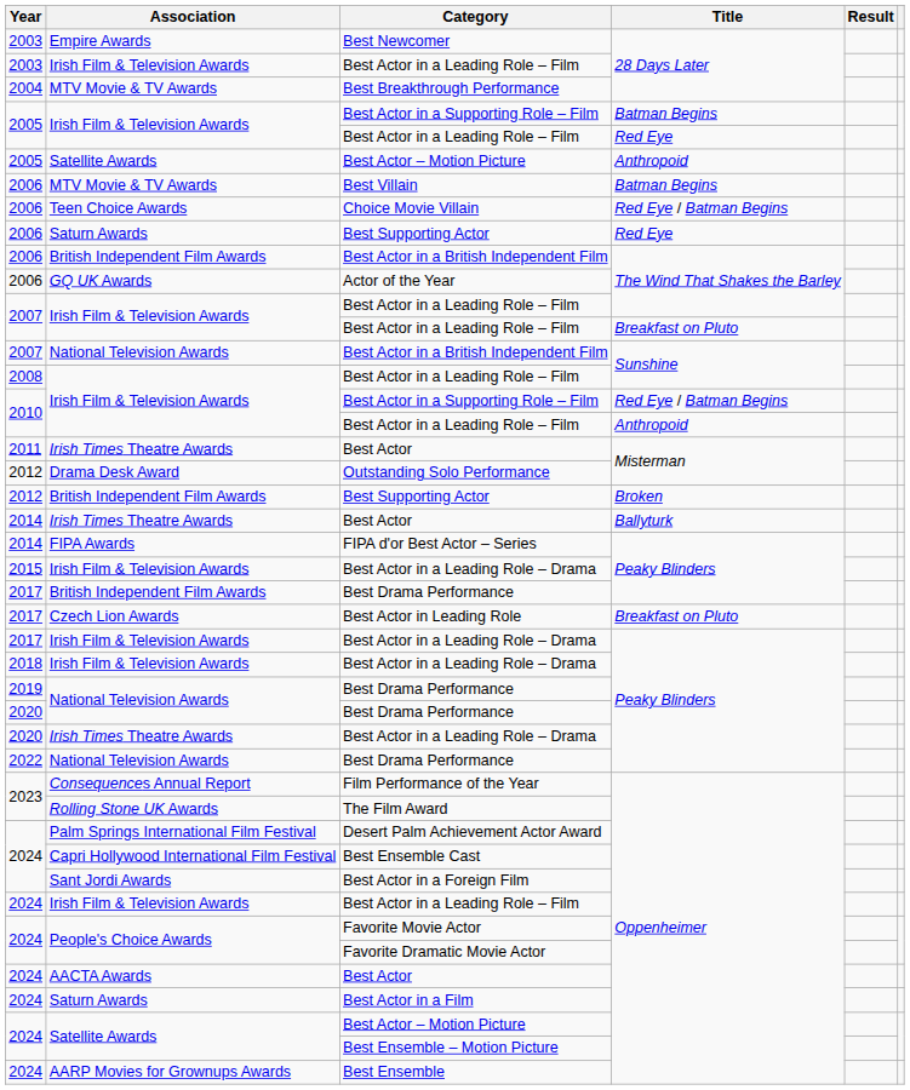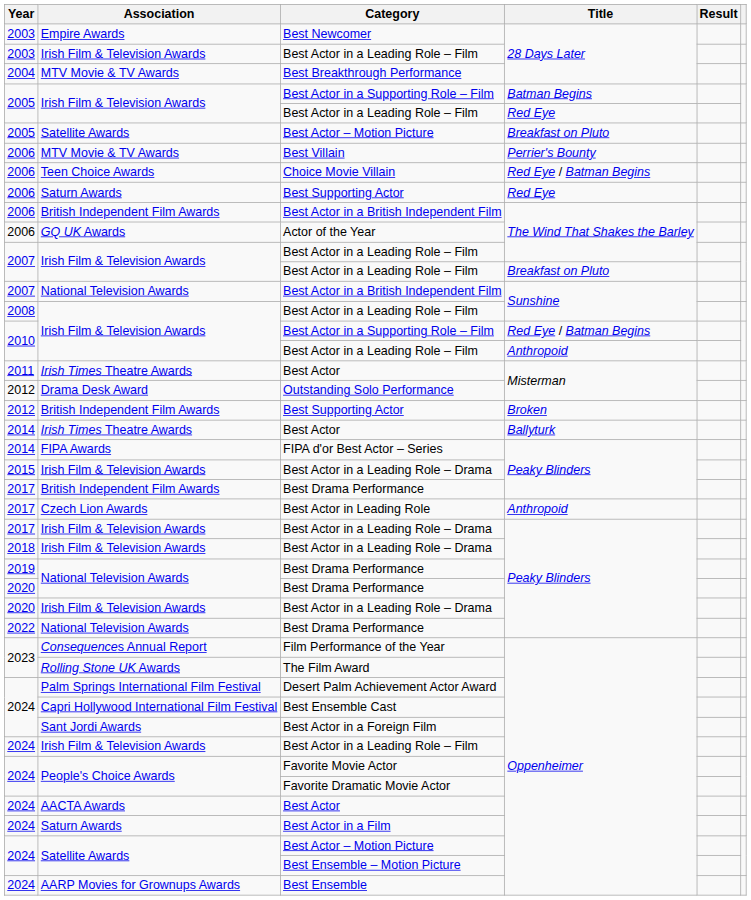2005 / Best Actor – Motion Picture | Title: Anthropoid -> Breakfast on Pluto
Best Villain | Title: Batman Begins -> Perrier's Bounty
Best Actor in Leading Role | Title: Breakfast on Pluto -> Anthropoid
2020 / Best Actor in a Leading Role – Drama | Association: Irish Times Theatre Awards -> Irish Film & Television Awards
